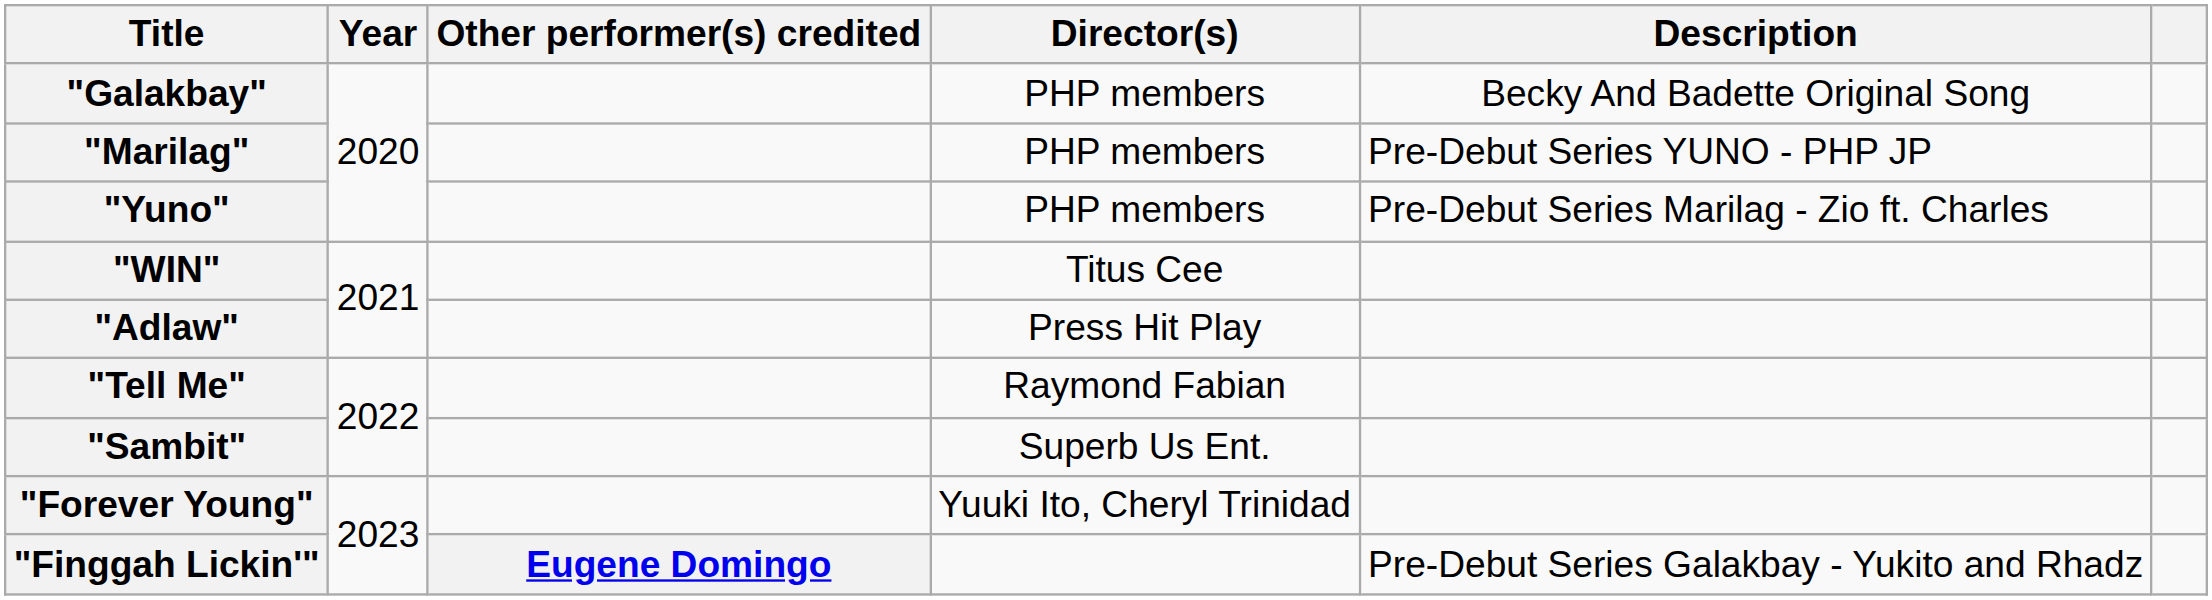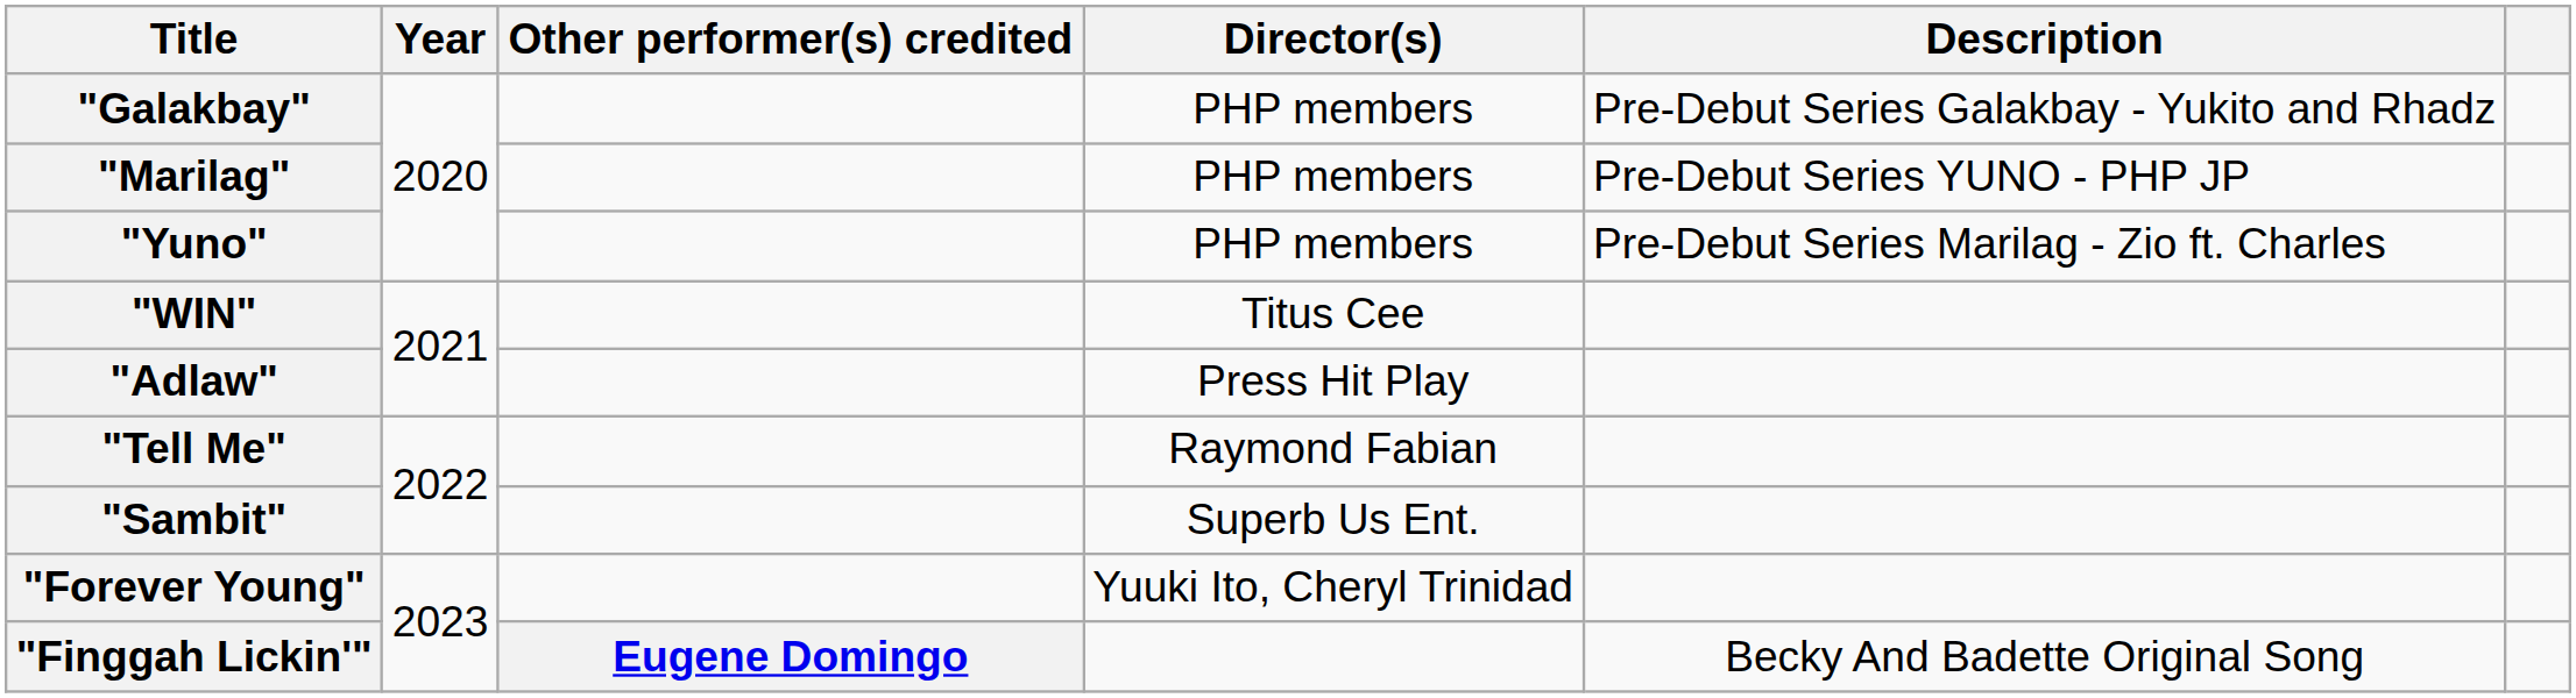"Galakbay" | Description: Becky And Badette Original Song -> Pre-Debut Series Galakbay - Yukito and Rhadz
"Finggah Lickin'" | Description: Pre-Debut Series Galakbay - Yukito and Rhadz -> Becky And Badette Original Song
